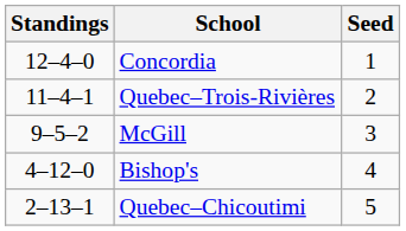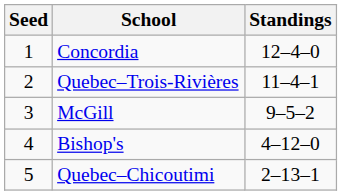columns swapped: Seed <-> Standings
